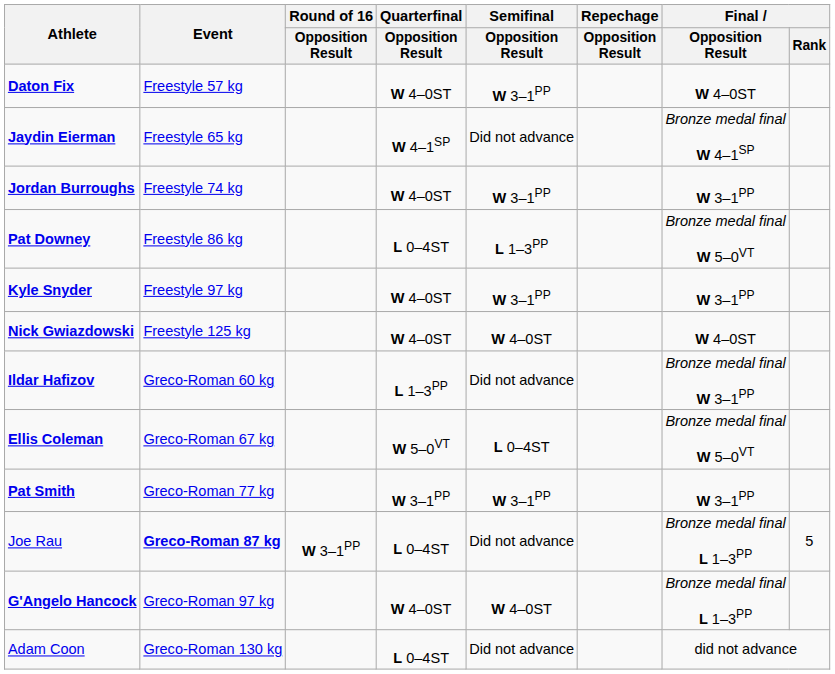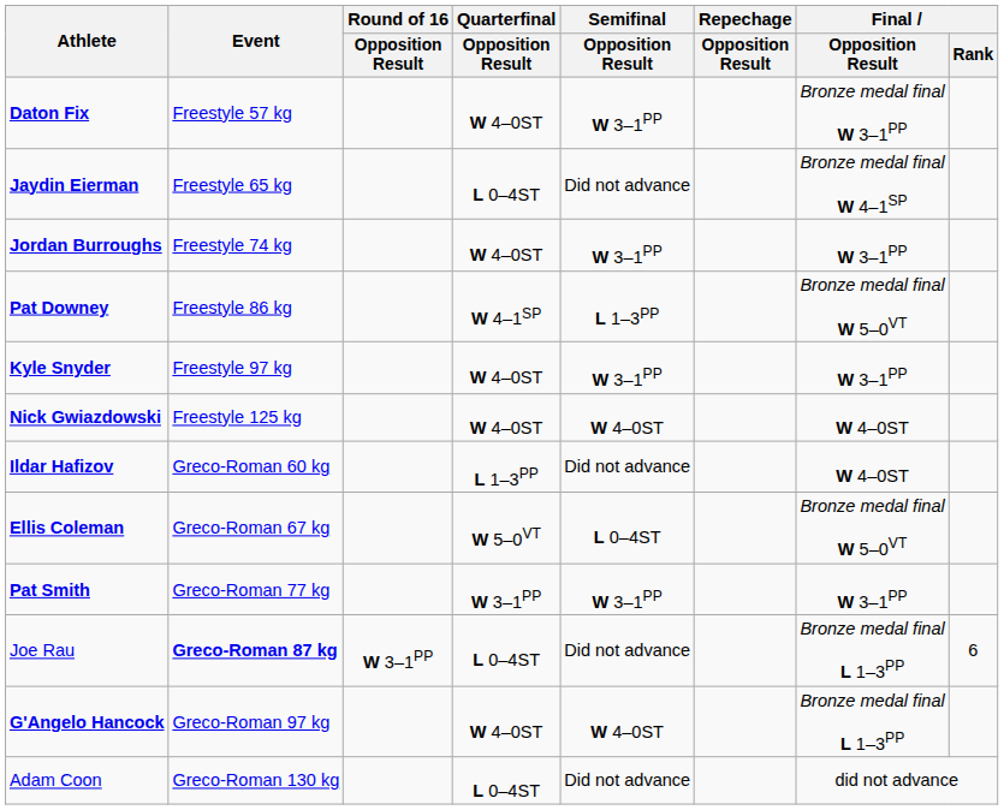Daton Fix | Final / Opposition Result: W 4–0ST -> Bronze medal final W 3–1PP
Jaydin Eierman | Quarterfinal / Opposition Result: W 4–1SP -> L 0–4ST
Pat Downey | Quarterfinal / Opposition Result: L 0–4ST -> W 4–1SP
Ildar Hafizov | Final / Opposition Result: Bronze medal final W 3–1PP -> W 4–0ST
Joe Rau | Final / Rank: 5 -> 6
